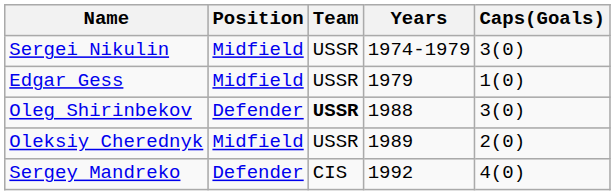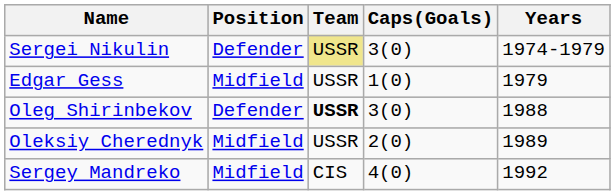columns swapped: Caps(Goals) <-> Years
Sergei Nikulin | Position: Midfield -> Defender
Sergei Nikulin | Team: no background -> khaki background
Sergey Mandreko | Position: Defender -> Midfield
